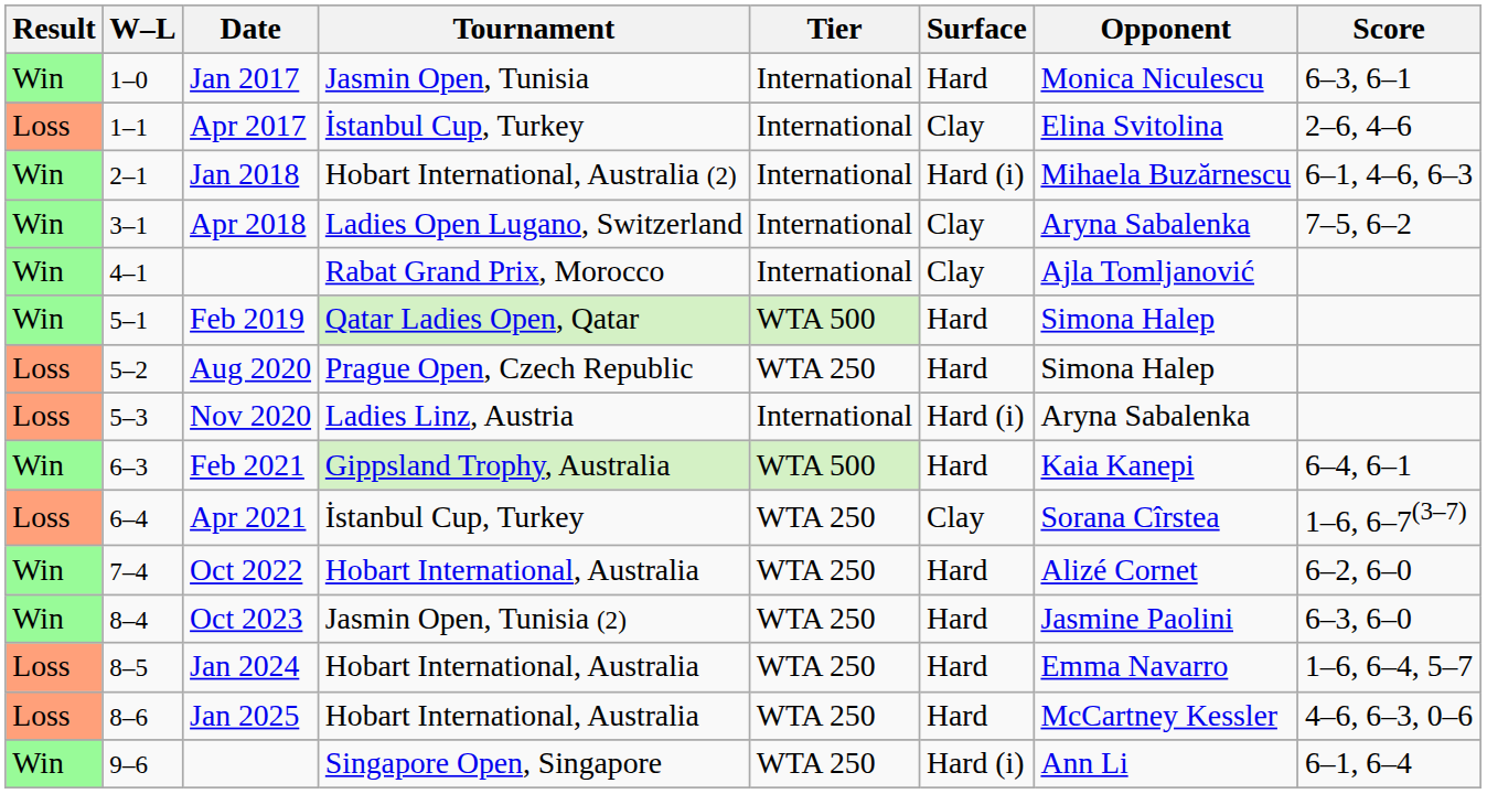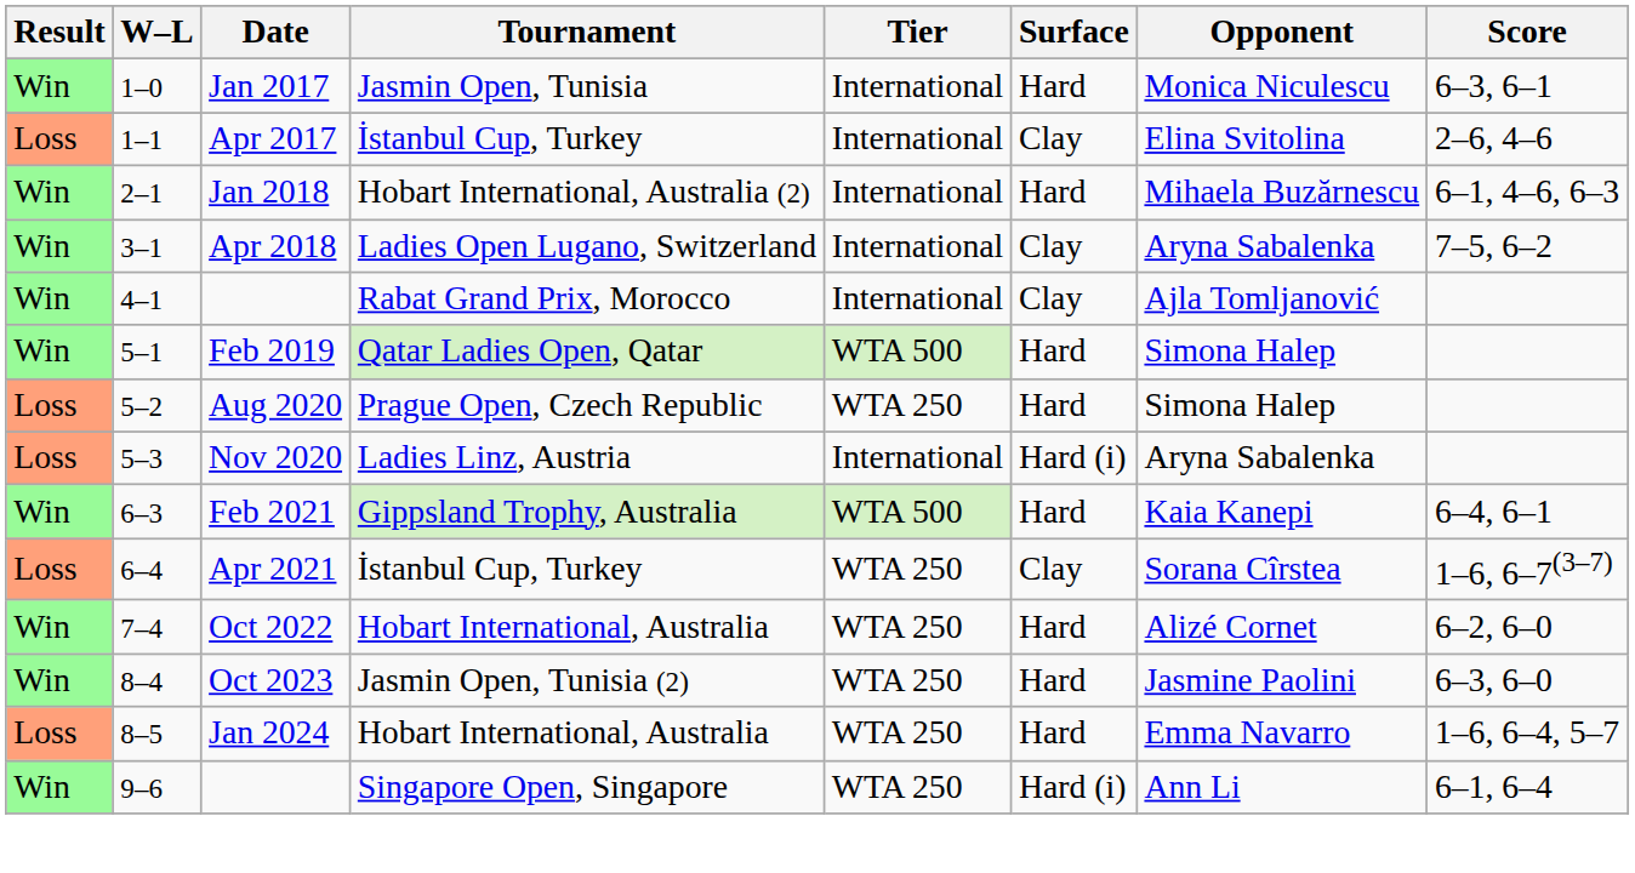Jan 2018 | Surface: Hard (i) -> Hard
- row: Loss | 8–6 | Jan 2025 | Hobart International, Australia | WTA 250 | Hard | McCartney Kessler | 4–6, 6–3, 0–6
